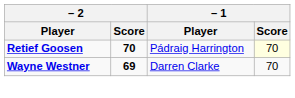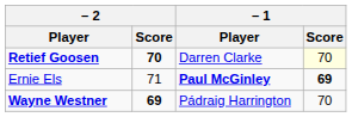Retief Goosen | – 1 / Player: Pádraig Harrington -> Darren Clarke
+ row: Ernie Els | 71 | Paul McGinley | 69
Wayne Westner | – 1 / Player: Darren Clarke -> Pádraig Harrington
